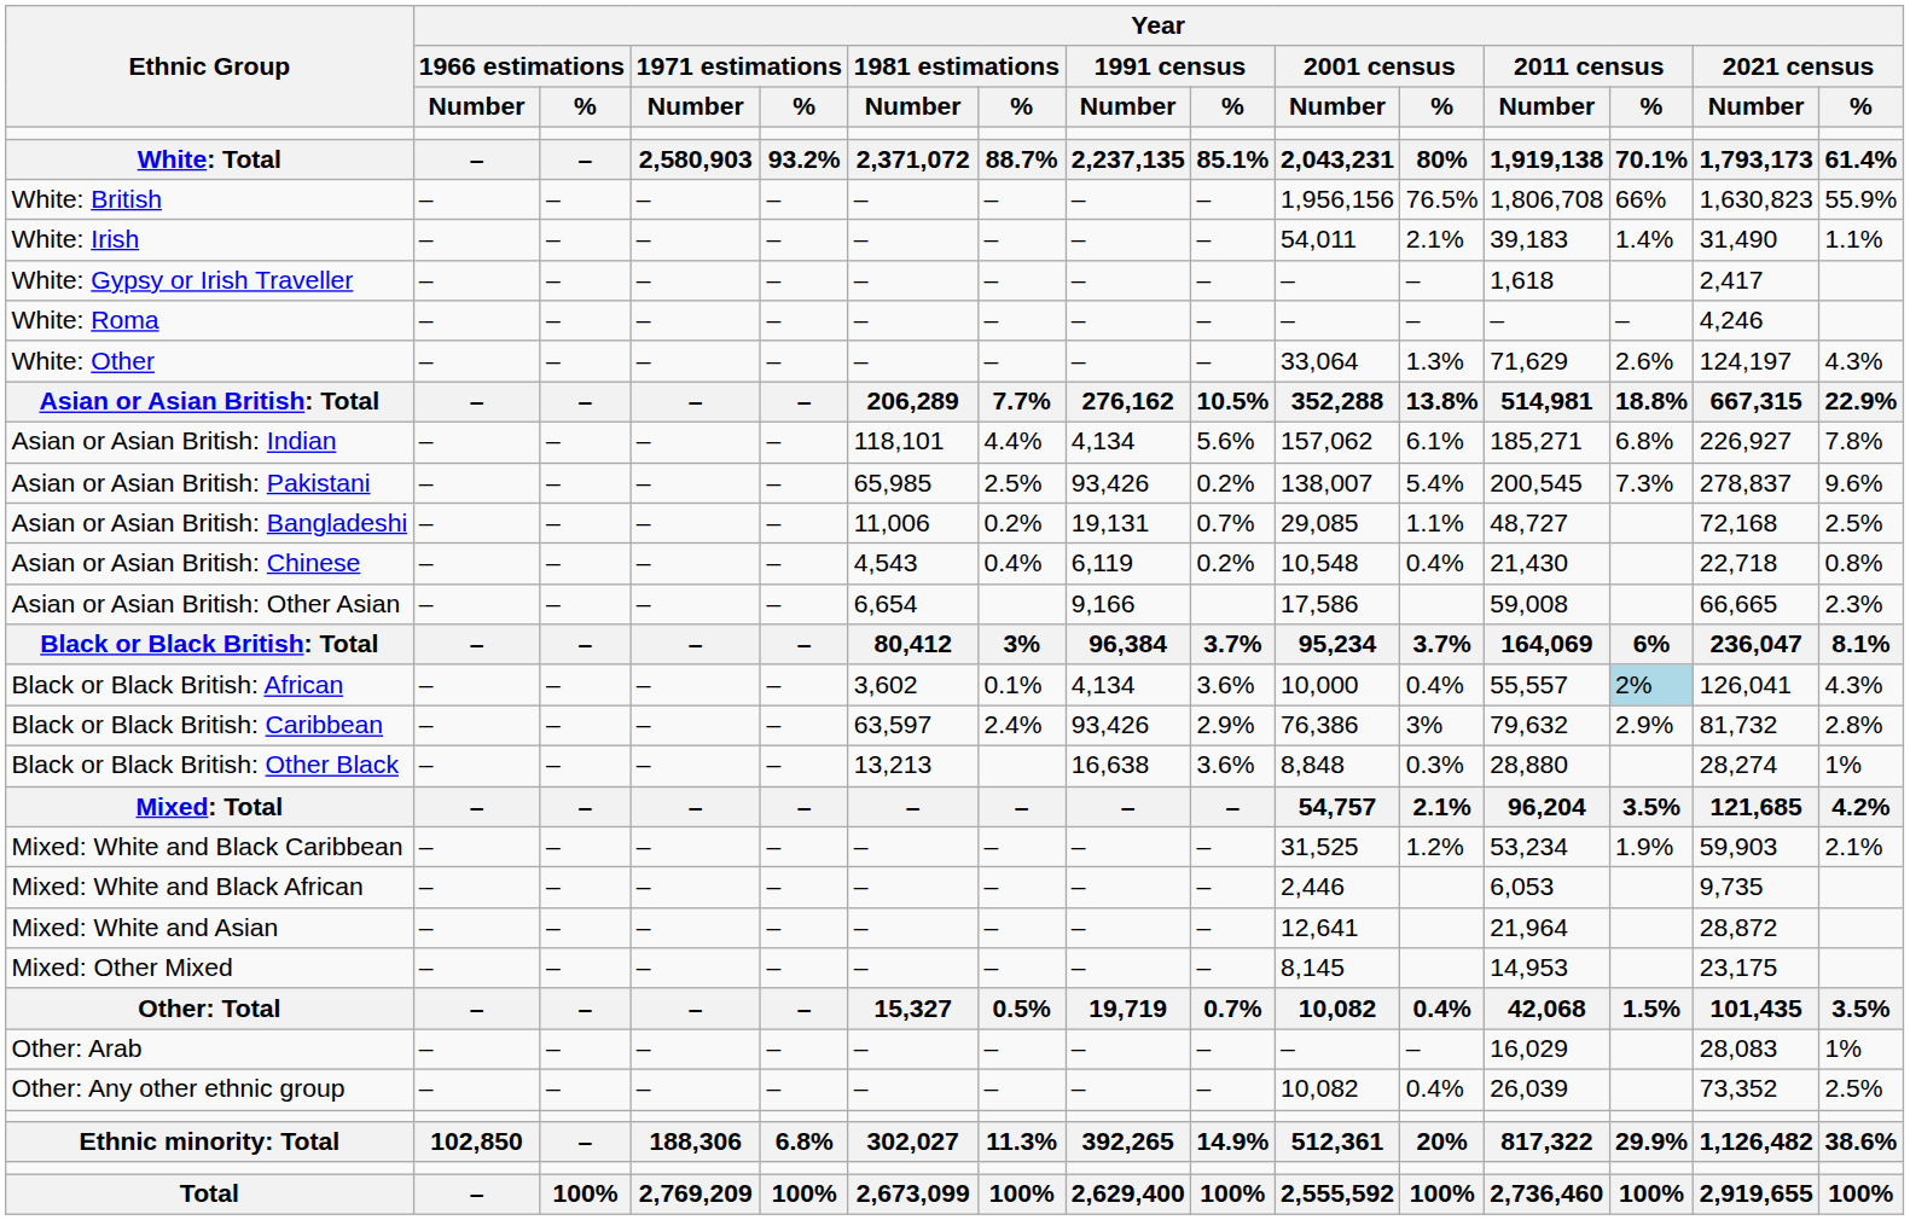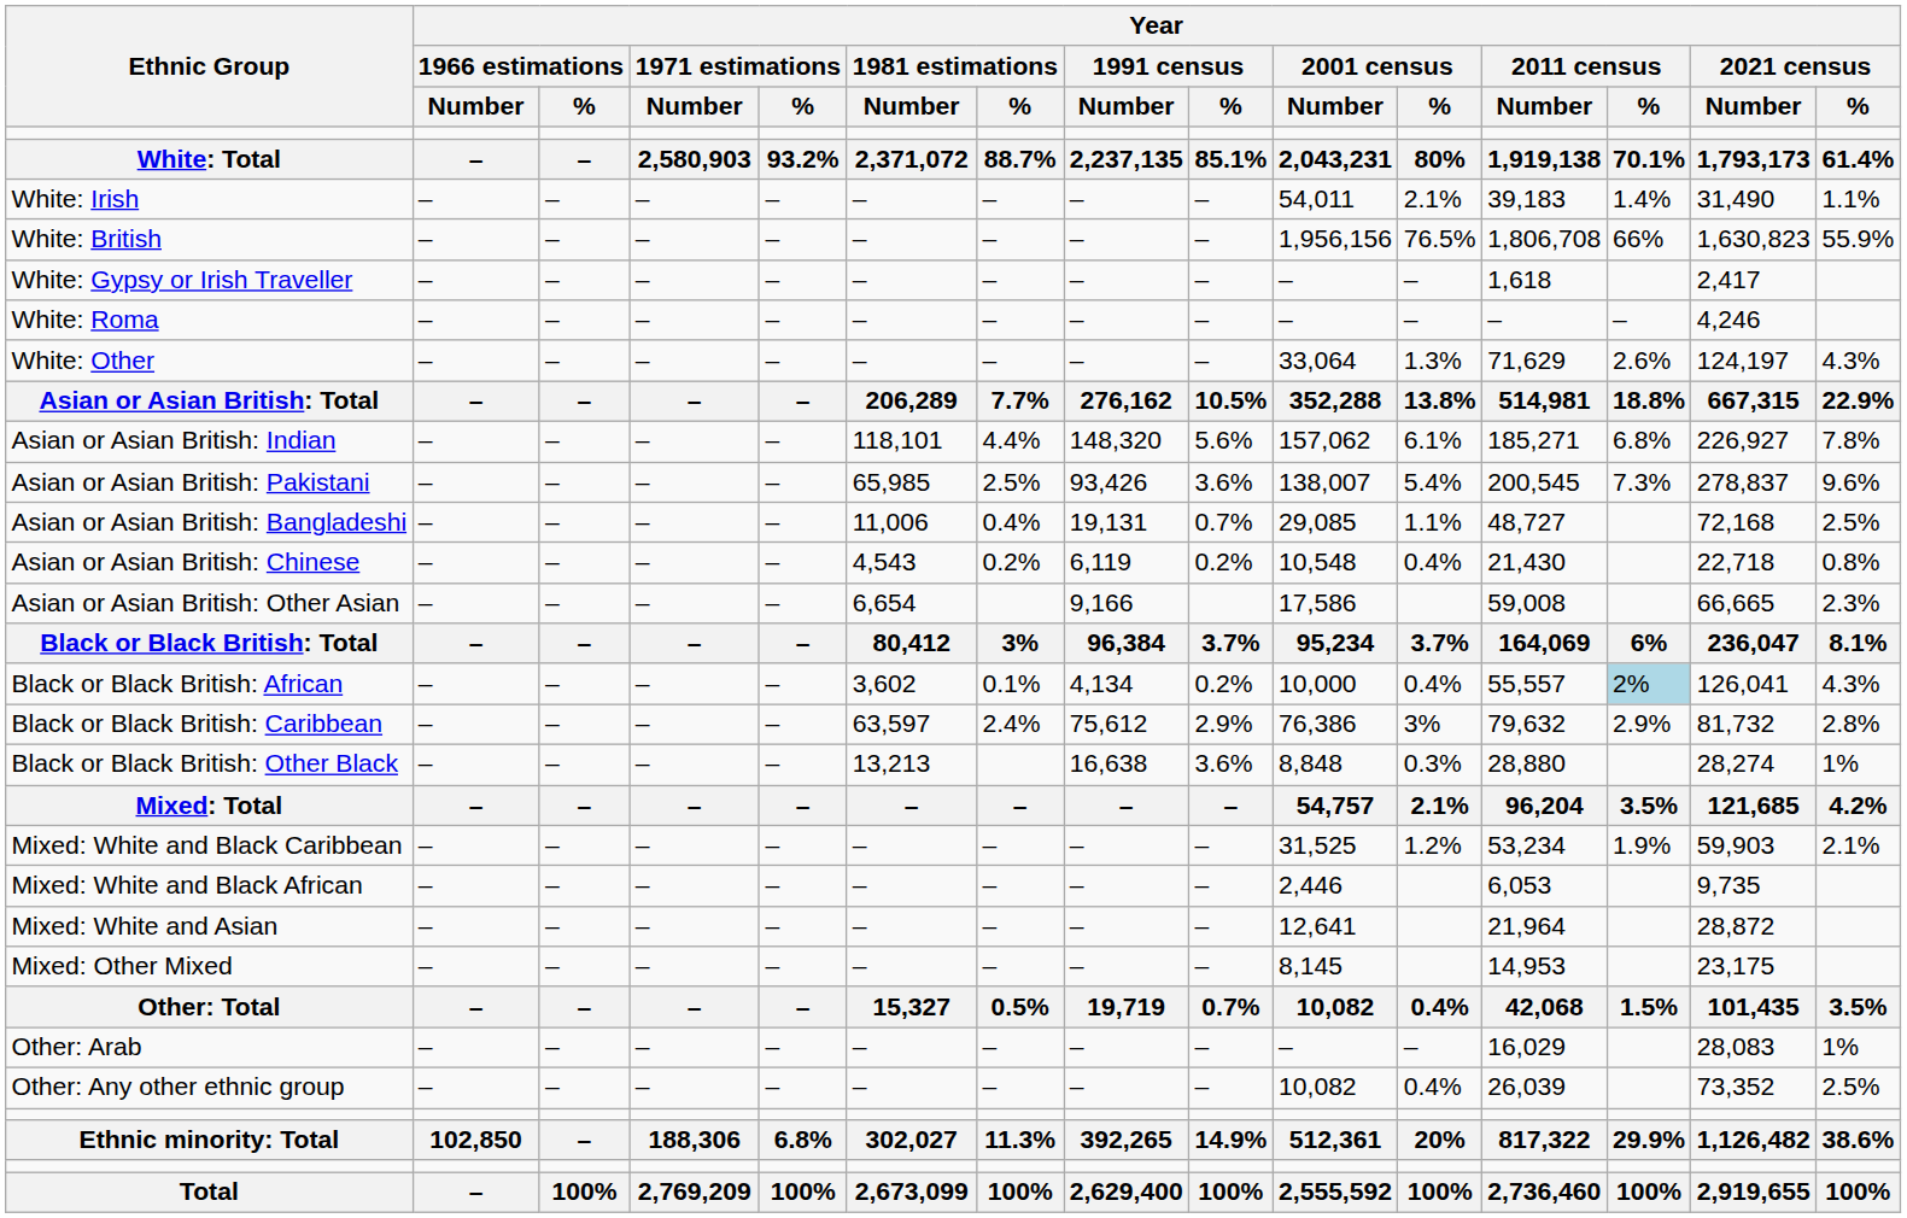rows swapped: White: British <-> White: Irish
Asian or Asian British: Indian | Year / 1991 census / Number: 4,134 -> 148,320
Asian or Asian British: Pakistani | Year / 1991 census / %: 0.2% -> 3.6%
Asian or Asian British: Bangladeshi | Year / 1981 estimations / %: 0.2% -> 0.4%
Asian or Asian British: Chinese | Year / 1981 estimations / %: 0.4% -> 0.2%
Black or Black British: African | Year / 1991 census / %: 3.6% -> 0.2%
Black or Black British: Caribbean | Year / 1991 census / Number: 93,426 -> 75,612
